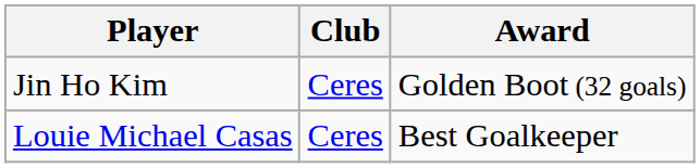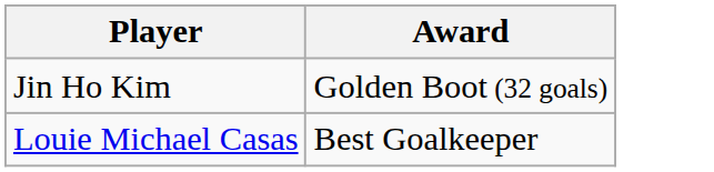- column: Club | Ceres | Ceres
